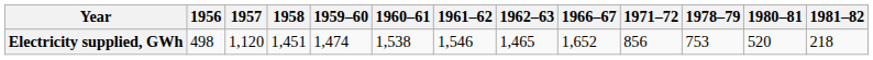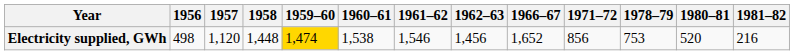Electricity supplied, GWh | 1958: 1,451 -> 1,448
Electricity supplied, GWh | 1959–60: no background -> gold background
Electricity supplied, GWh | 1962–63: 1,465 -> 1,456
Electricity supplied, GWh | 1981–82: 218 -> 216
